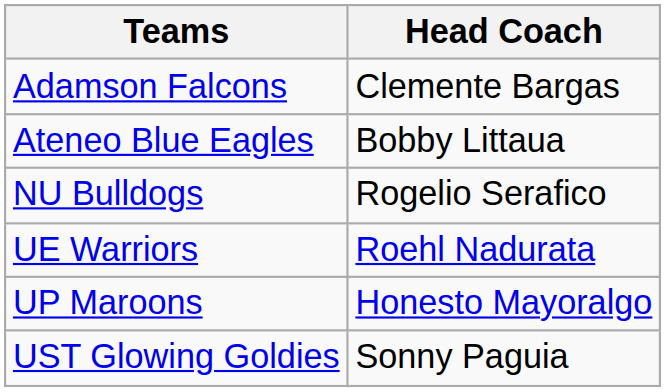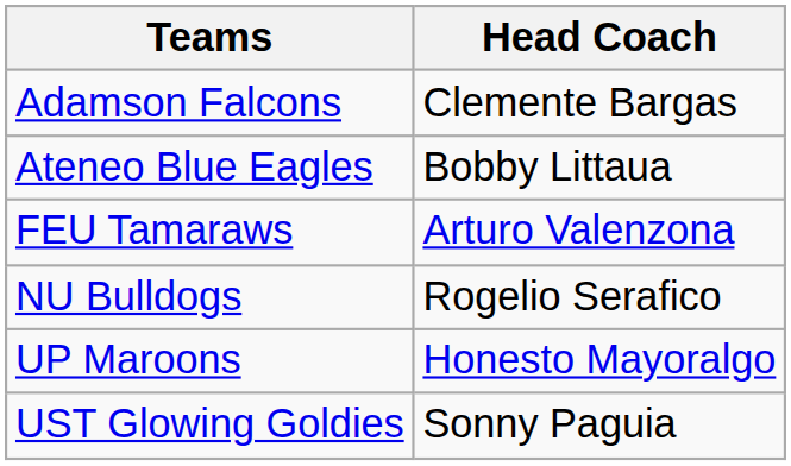+ row: FEU Tamaraws | Arturo Valenzona
- row: UE Warriors | Roehl Nadurata
